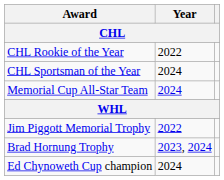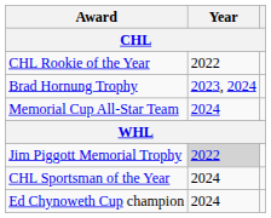rows swapped: CHL Sportsman of the Year <-> Brad Hornung Trophy
Jim Piggott Memorial Trophy | Year: no background -> lightgrey background
